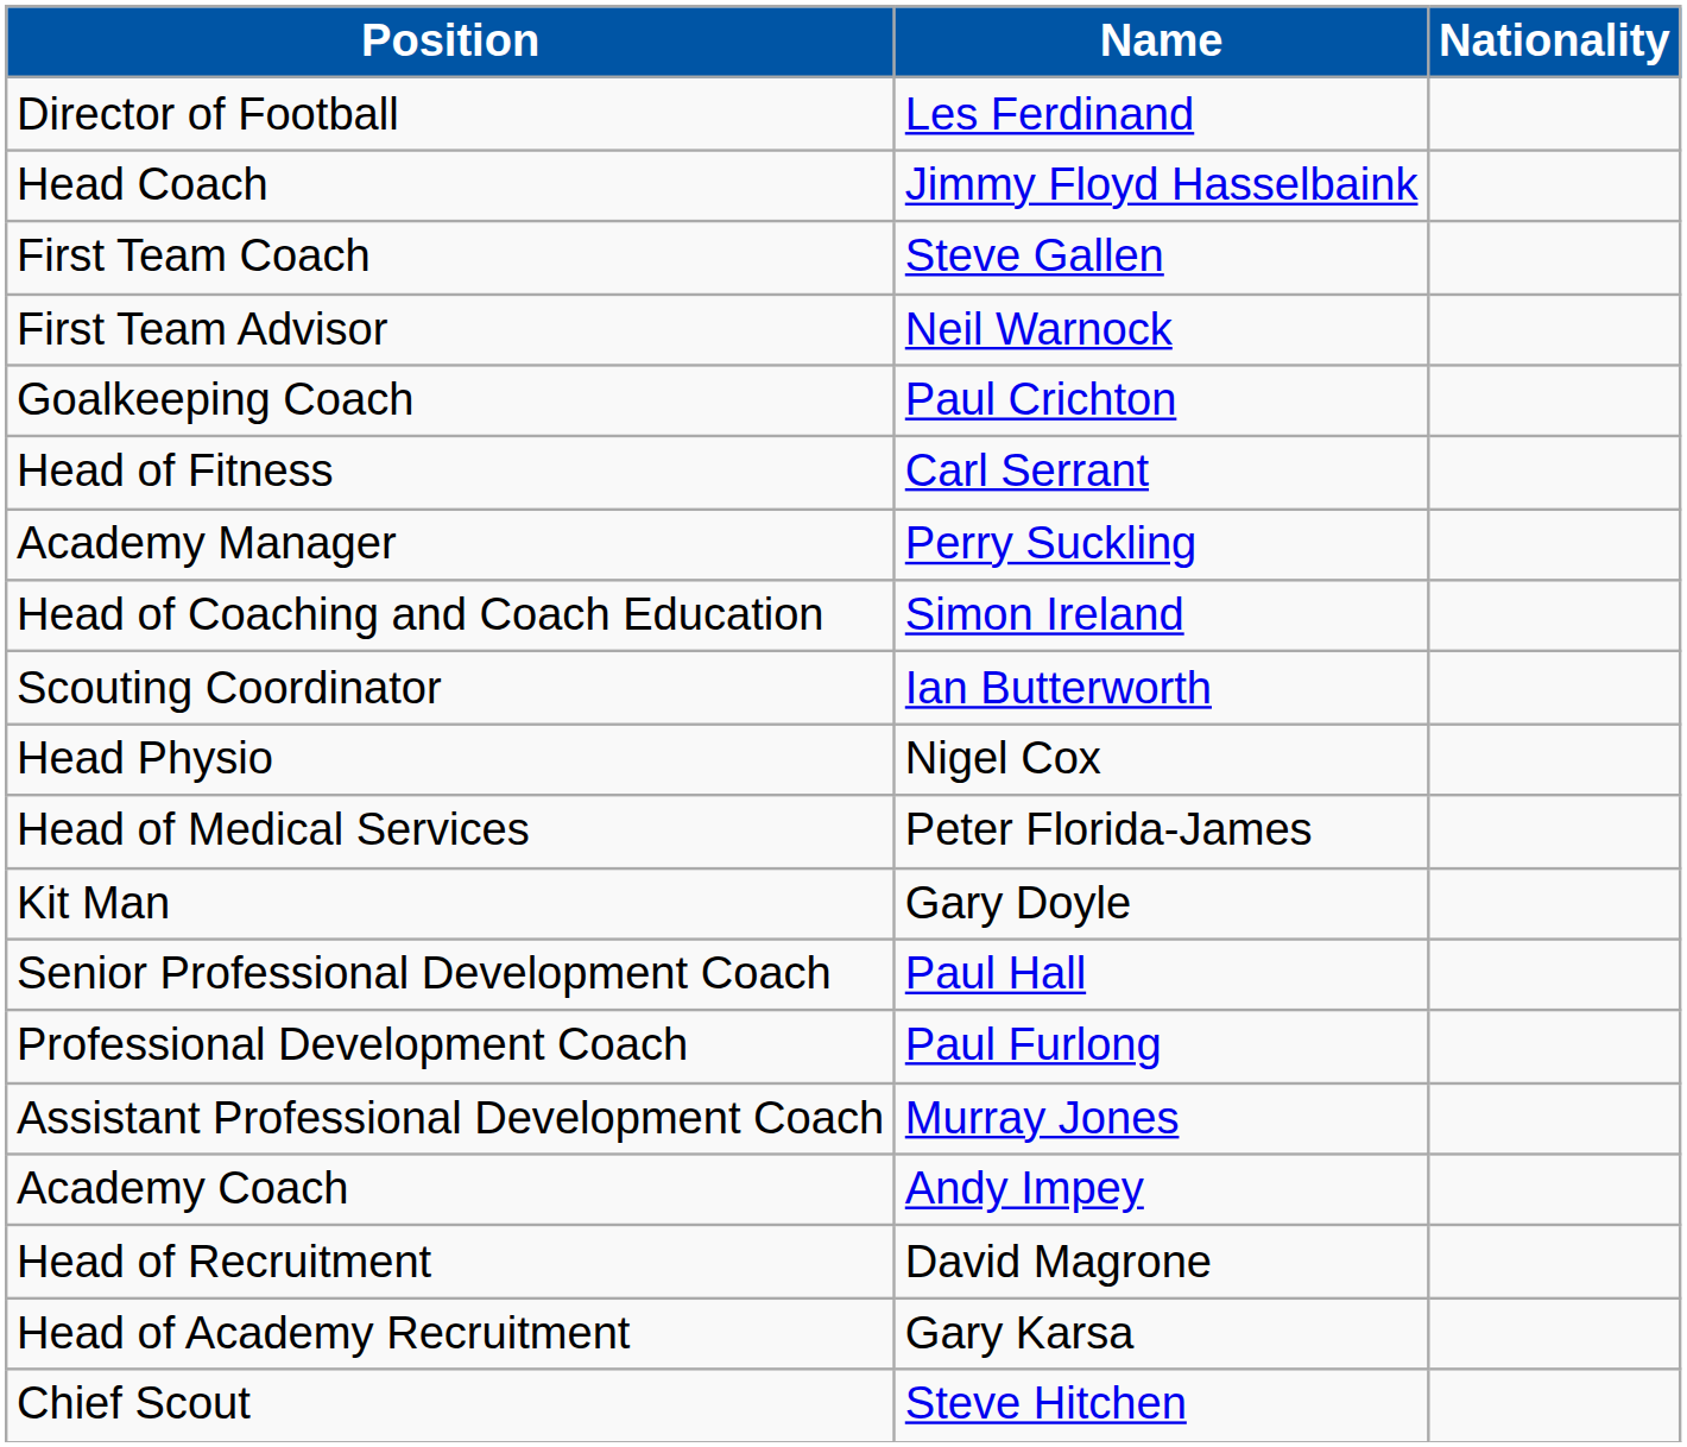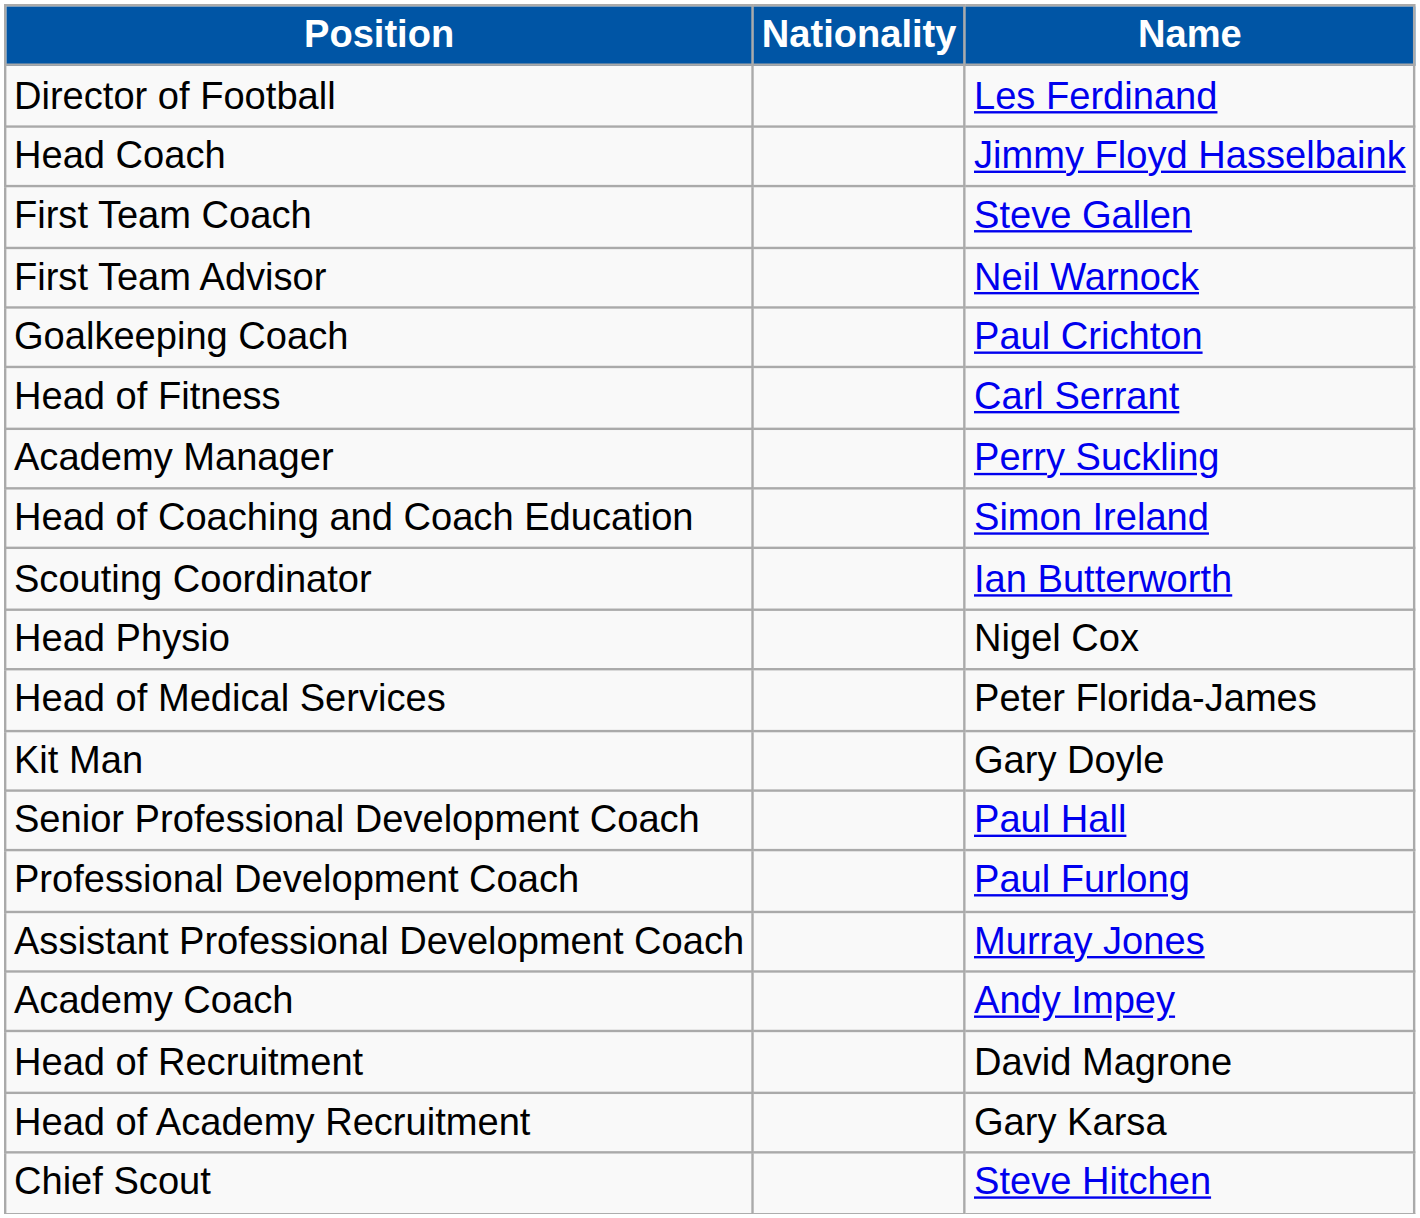columns swapped: Name <-> Nationality
